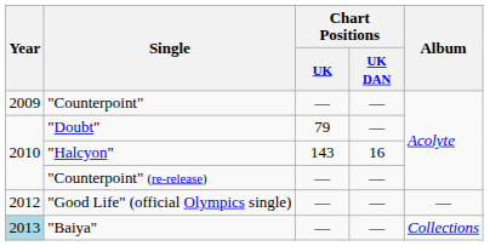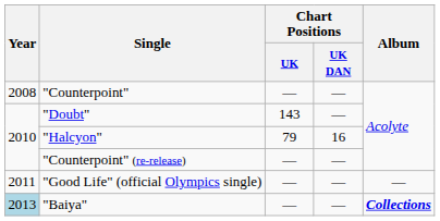"Counterpoint" | Year: 2009 -> 2008
"Doubt" | Chart Positions / UK: 79 -> 143
"Halcyon" | Chart Positions / UK: 143 -> 79
"Good Life" (official Olympics single) | Year: 2012 -> 2011
"Baiya" | Album: normal -> bold
